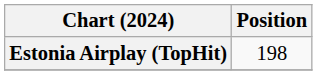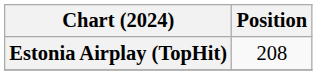Estonia Airplay (TopHit) | Position: 198 -> 208
